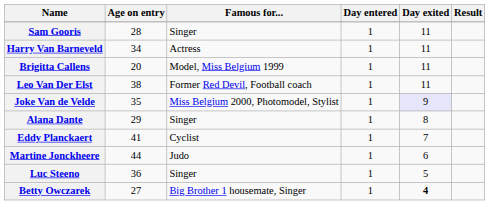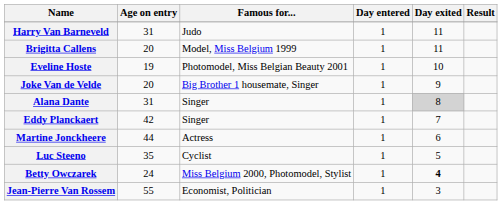- row: Sam Gooris | 28 | Singer | 1 | 11
Harry Van Barneveld | Age on entry: 34 -> 31
Harry Van Barneveld | Famous for...: Actress -> Judo
- row: Leo Van Der Elst | 38 | Former Red Devil, Football coach | 1 | 11
+ row: Eveline Hoste | 19 | Photomodel, Miss Belgian Beauty 2001 | 1 | 10
Joke Van de Velde | Age on entry: 35 -> 20
Joke Van de Velde | Famous for...: Miss Belgium 2000, Photomodel, Stylist -> Big Brother 1 housemate, Singer
Joke Van de Velde | Day exited: lavender background -> no background
Alana Dante | Age on entry: 29 -> 31
Alana Dante | Day exited: no background -> lightgrey background
Eddy Planckaert | Age on entry: 41 -> 42
Eddy Planckaert | Famous for...: Cyclist -> Singer
Martine Jonckheere | Famous for...: Judo -> Actress
Luc Steeno | Age on entry: 36 -> 35
Luc Steeno | Famous for...: Singer -> Cyclist
Betty Owczarek | Age on entry: 27 -> 24
Betty Owczarek | Famous for...: Big Brother 1 housemate, Singer -> Miss Belgium 2000, Photomodel, Stylist
+ row: Jean-Pierre Van Rossem | 55 | Economist, Politician | 1 | 3
